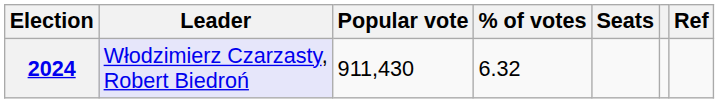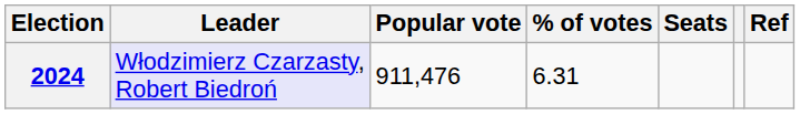2024 | Popular vote: 911,430 -> 911,476
2024 | % of votes: 6.32 -> 6.31
